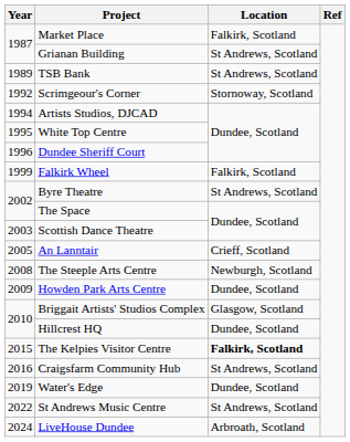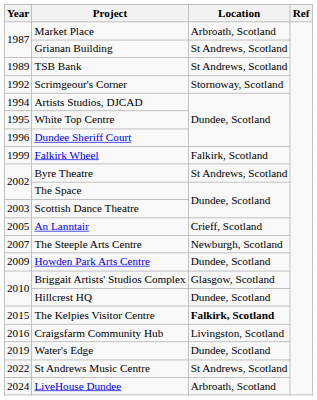Market Place | Location: Falkirk, Scotland -> Arbroath, Scotland
The Steeple Arts Centre | Year: 2008 -> 2007
Craigsfarm Community Hub | Location: St Andrews, Scotland -> Livingston, Scotland
